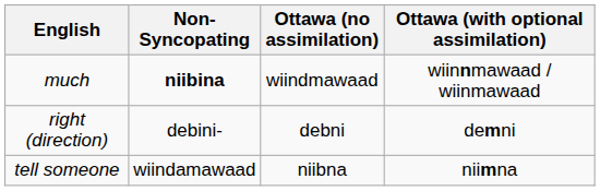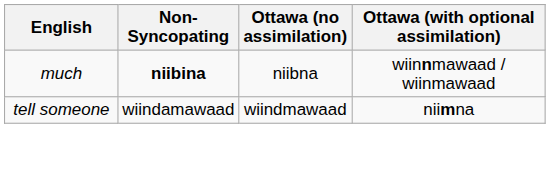much | Ottawa (no assimilation): wiindmawaad -> niibna
- row: right (direction) | debini- | debni | demni
tell someone | Ottawa (no assimilation): niibna -> wiindmawaad
